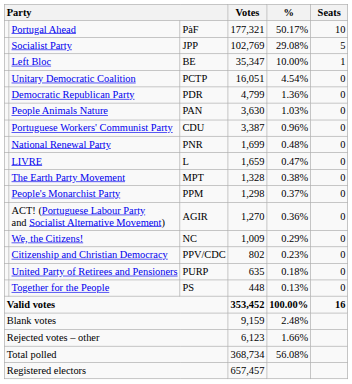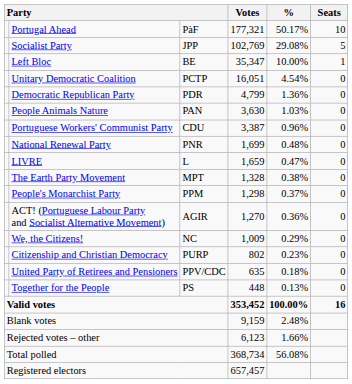Citizenship and Christian Democracy | column 3: PPV/CDC -> PURP
United Party of Retirees and Pensioners | column 3: PURP -> PPV/CDC
